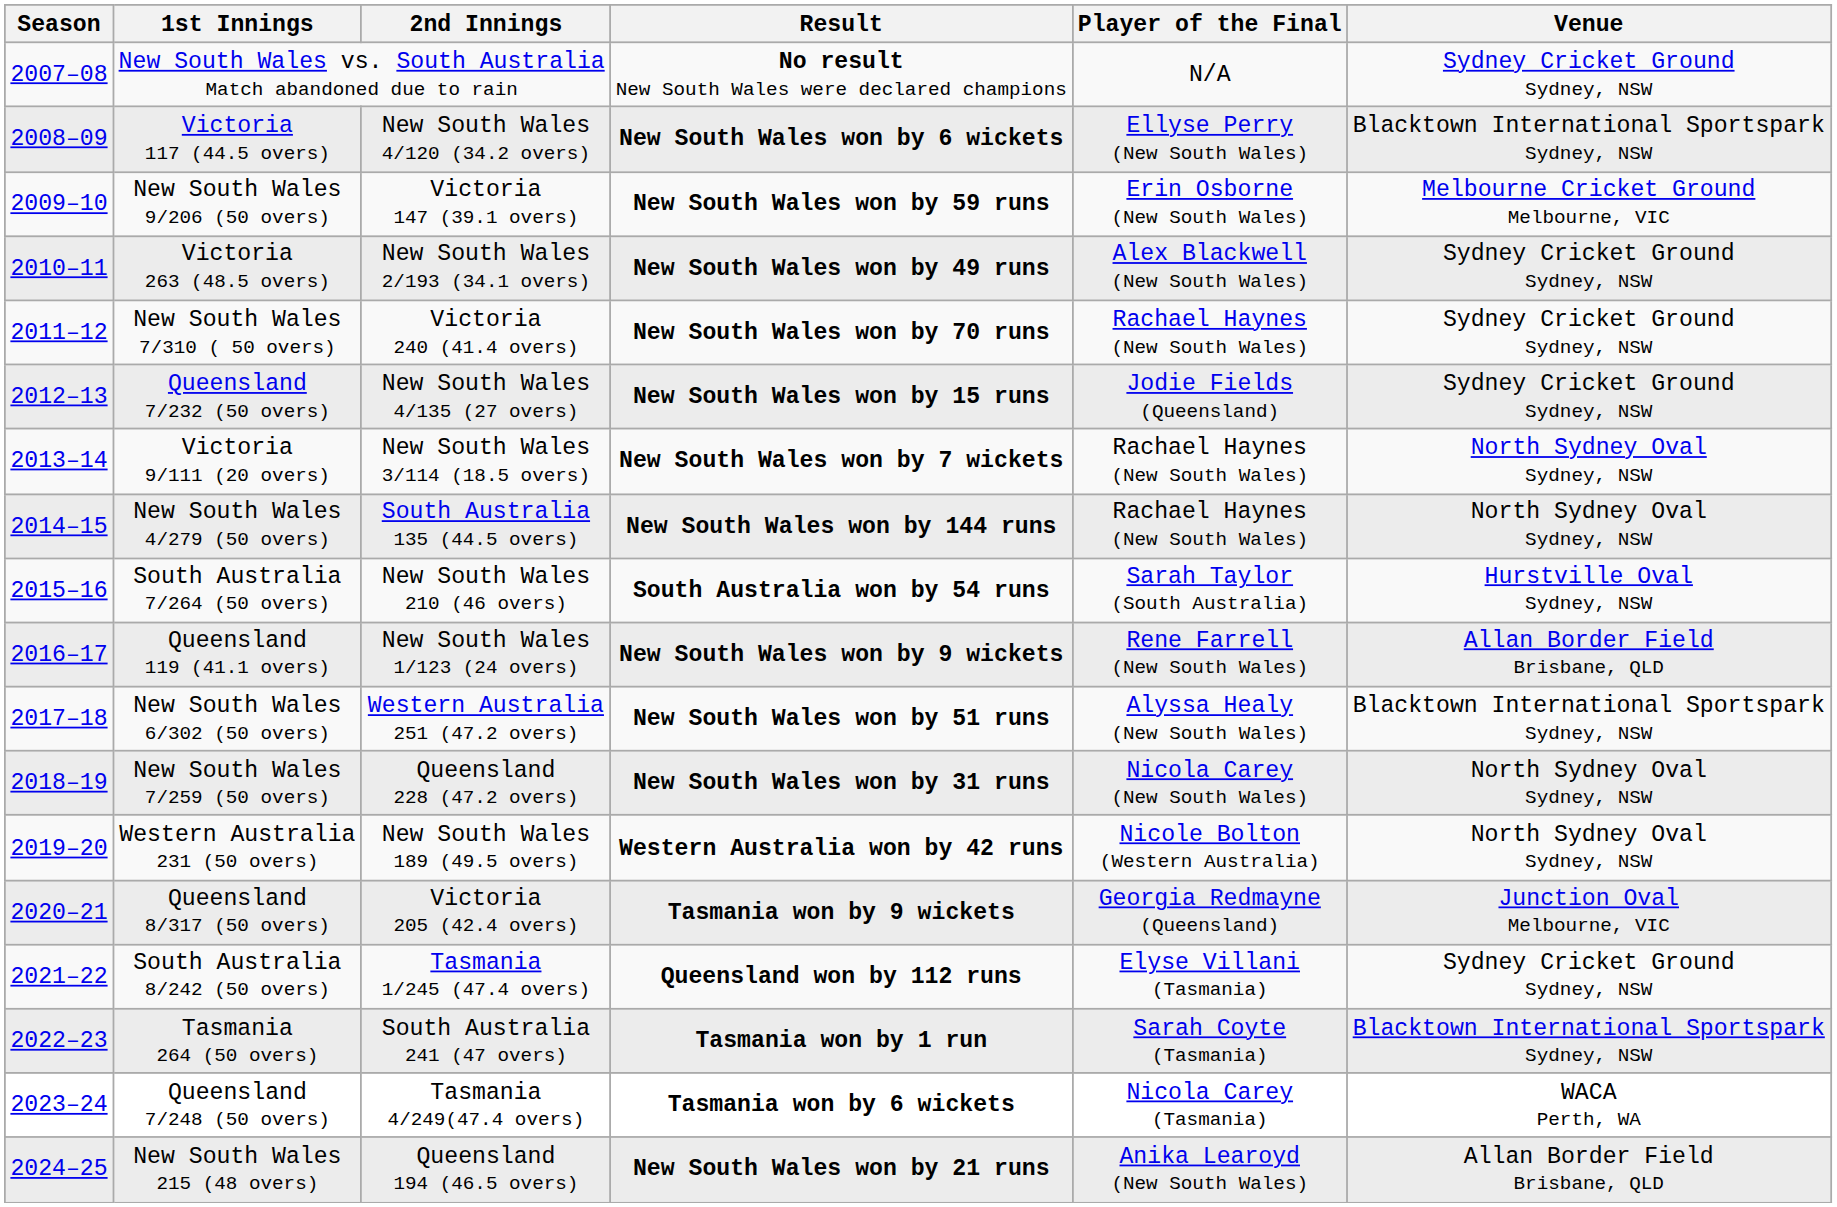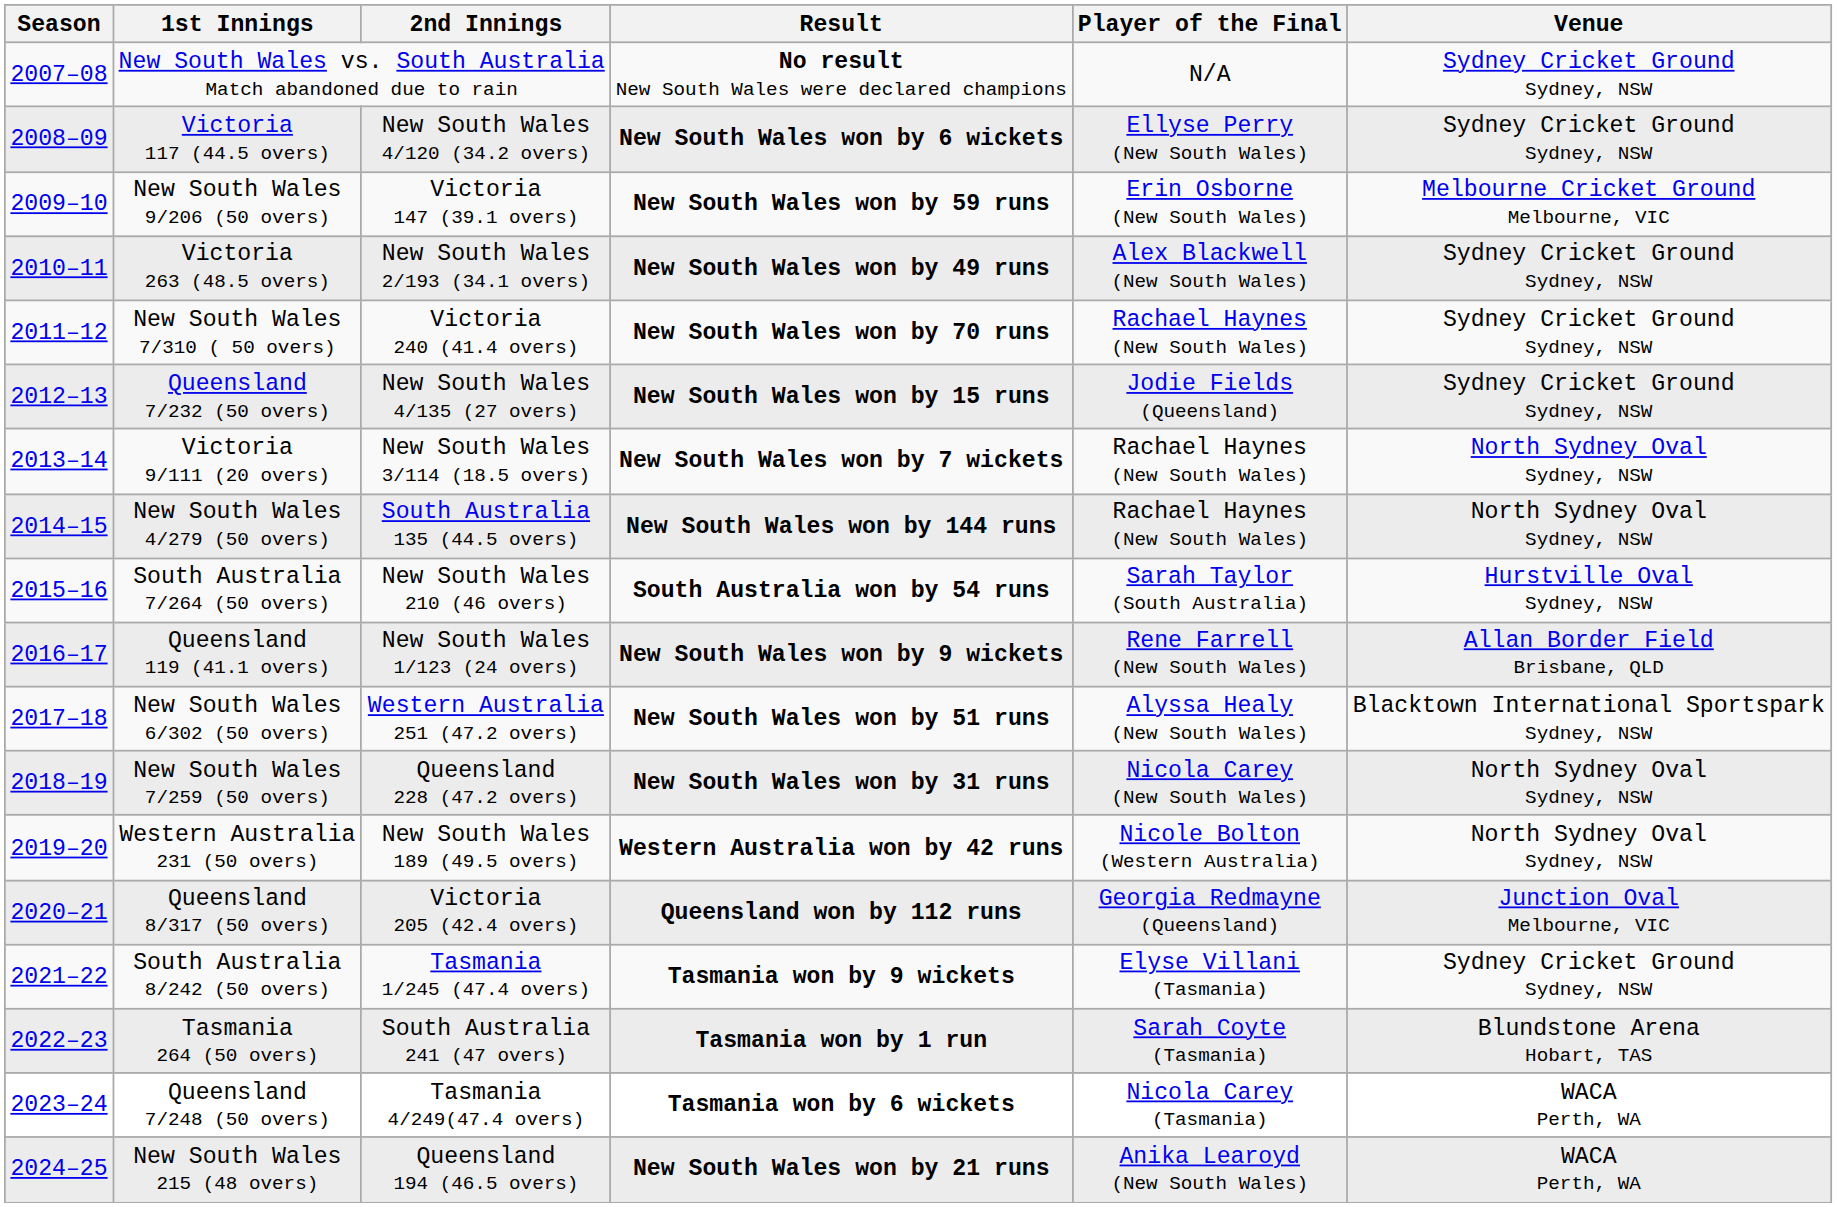Victoria 117 (44.5 overs) | Venue: Blacktown International Sportspark Sydney, NSW -> Sydney Cricket Ground Sydney, NSW
Queensland 8/317 (50 overs) | Result: Tasmania won by 9 wickets -> Queensland won by 112 runs
South Australia 8/242 (50 overs) | Result: Queensland won by 112 runs -> Tasmania won by 9 wickets
Tasmania 264 (50 overs) | Venue: Blacktown International Sportspark Sydney, NSW -> Blundstone Arena Hobart, TAS
New South Wales 215 (48 overs) | Venue: Allan Border Field Brisbane, QLD -> WACA Perth, WA
